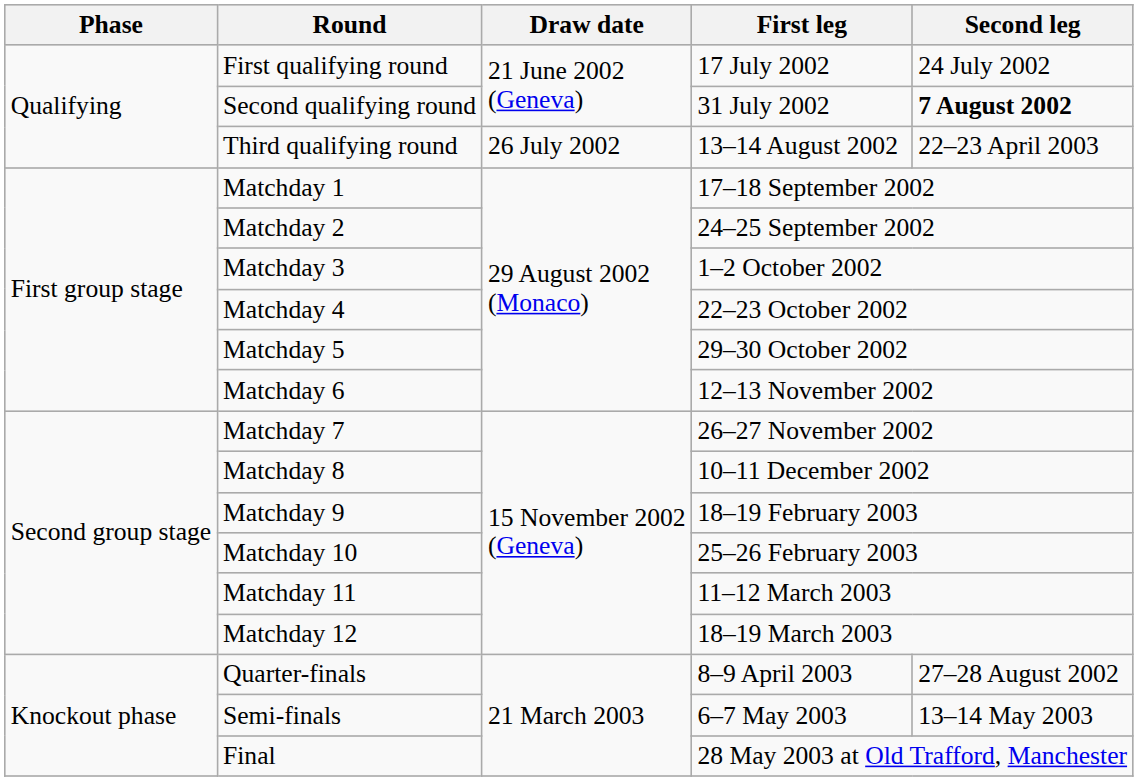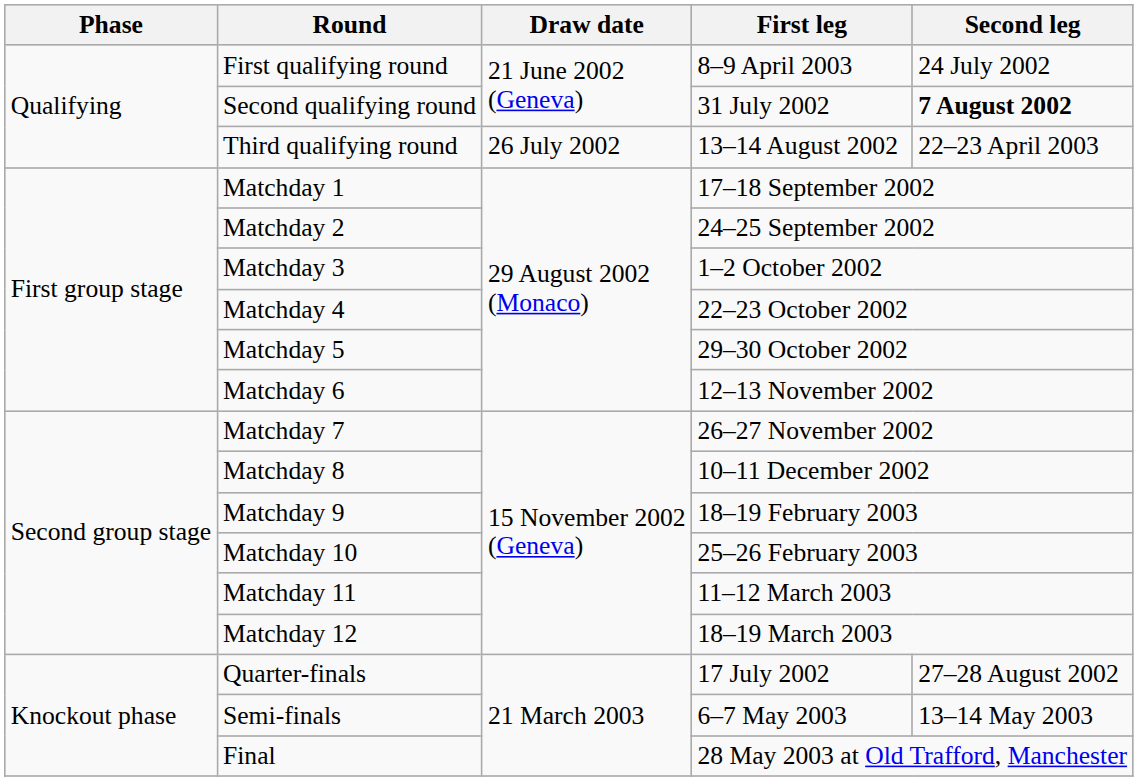First qualifying round | First leg: 17 July 2002 -> 8–9 April 2003
Quarter-finals | First leg: 8–9 April 2003 -> 17 July 2002
